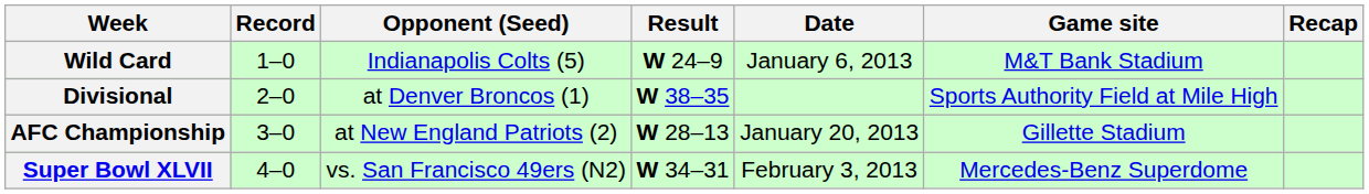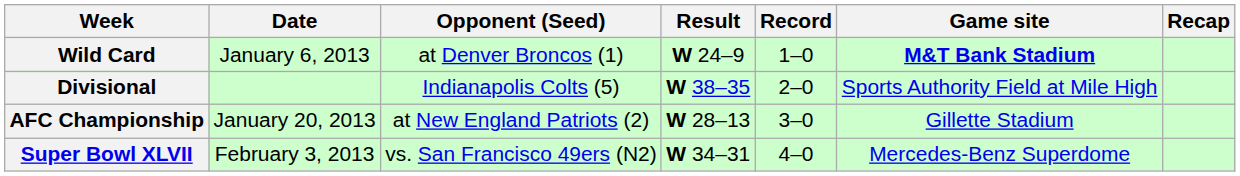columns swapped: Date <-> Record
Wild Card | Opponent (Seed): Indianapolis Colts (5) -> at Denver Broncos (1)
Wild Card | Game site: normal -> bold
Divisional | Opponent (Seed): at Denver Broncos (1) -> Indianapolis Colts (5)
